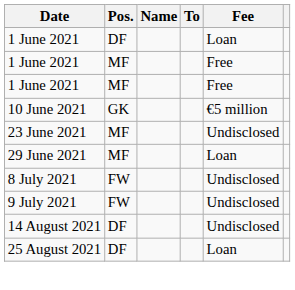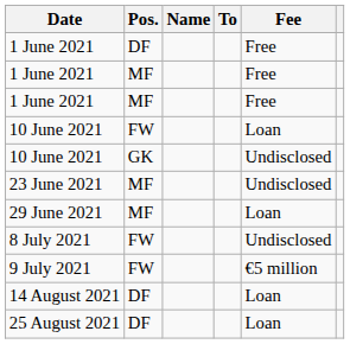1 June 2021 / DF | Fee: Loan -> Free
+ row: 10 June 2021 | FW | Loan
10 June 2021 / GK | Fee: €5 million -> Undisclosed
9 July 2021 | Fee: Undisclosed -> €5 million
14 August 2021 | Fee: Undisclosed -> Loan
